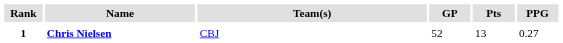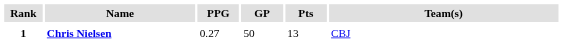columns swapped: Team(s) <-> PPG
1 | GP: 52 -> 50
